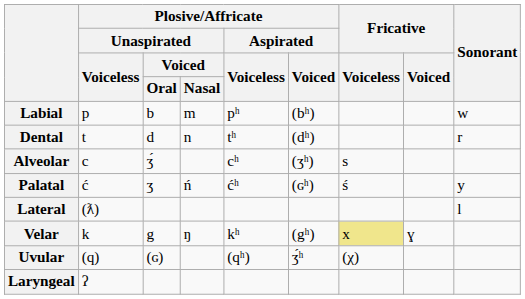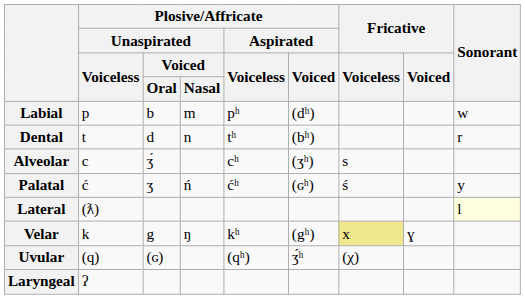Labial | Plosive/Affricate / Aspirated / Voiced: (bʰ) -> (dʰ)
Dental | Plosive/Affricate / Aspirated / Voiced: (dʰ) -> (bʰ)
Lateral | column 9: no background -> lightyellow background
